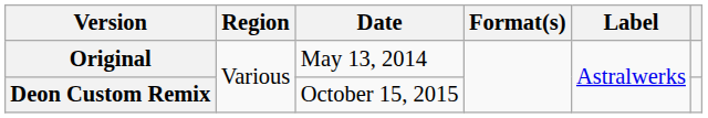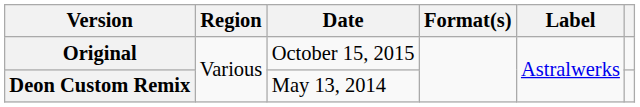Original | Date: May 13, 2014 -> October 15, 2015
Deon Custom Remix | Date: October 15, 2015 -> May 13, 2014
